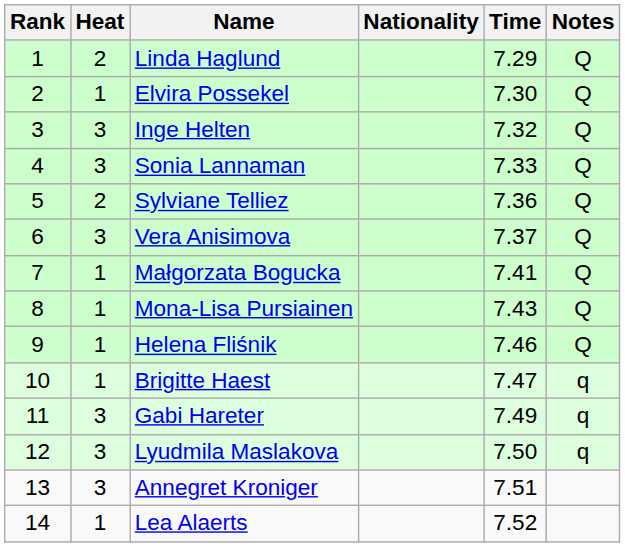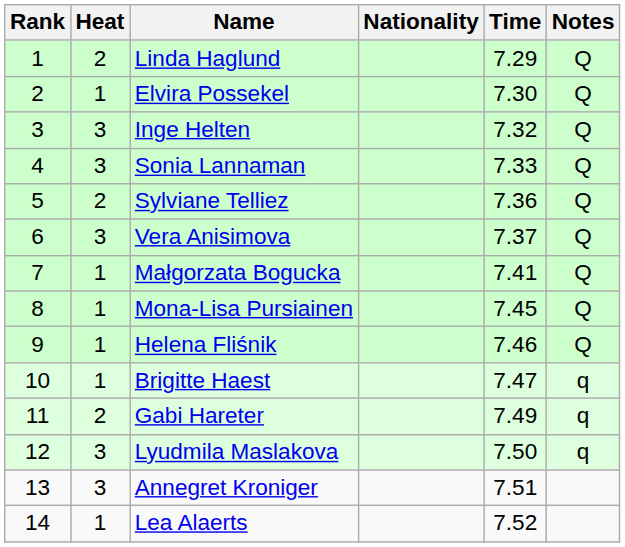Mona-Lisa Pursiainen | Time: 7.43 -> 7.45
Gabi Hareter | Heat: 3 -> 2
